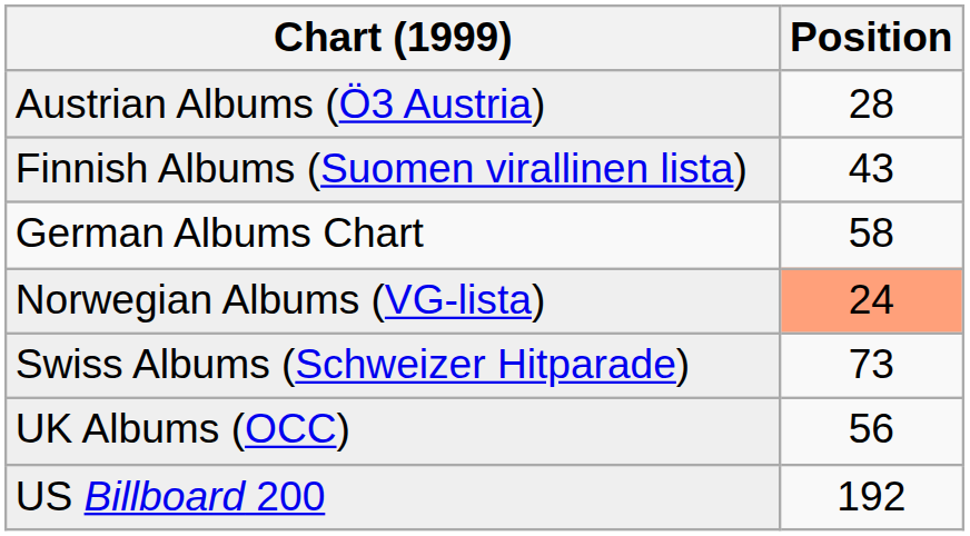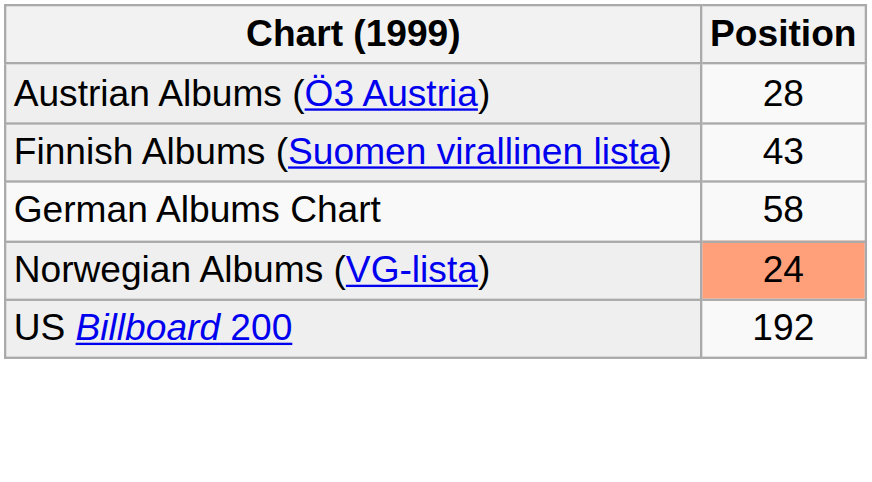- row: Swiss Albums (Schweizer Hitparade) | 73
- row: UK Albums (OCC) | 56
